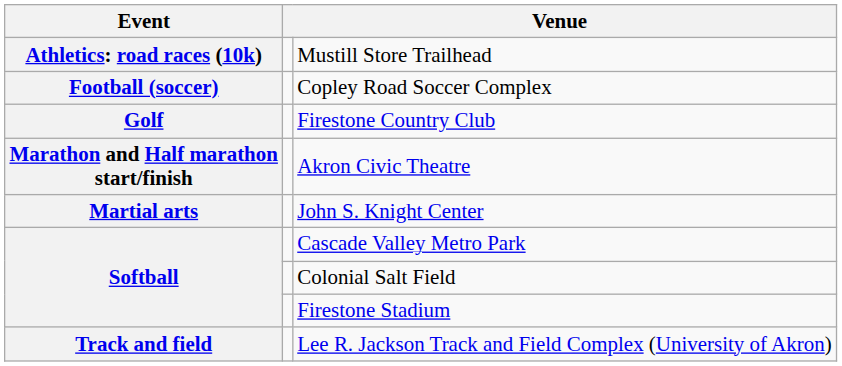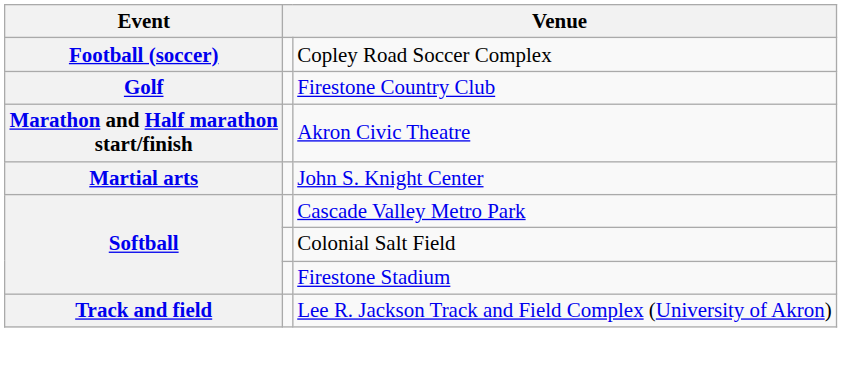- row: Athletics: road races (10k) | Mustill Store Trailhead
